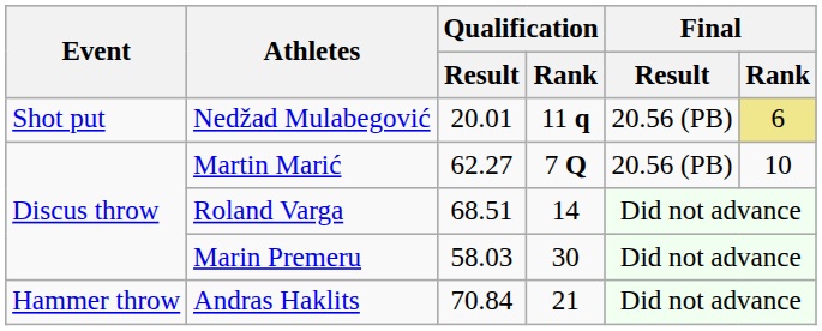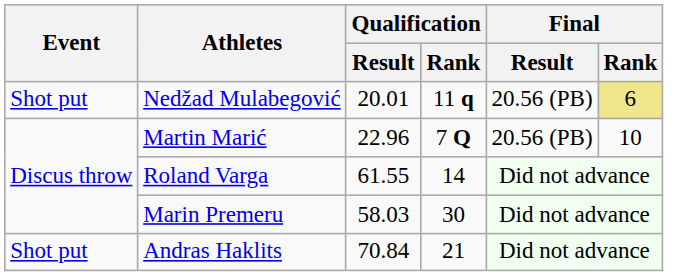Martin Marić | Qualification / Result: 62.27 -> 22.96
Roland Varga | Qualification / Result: 68.51 -> 61.55
Andras Haklits | Event: Hammer throw -> Shot put
